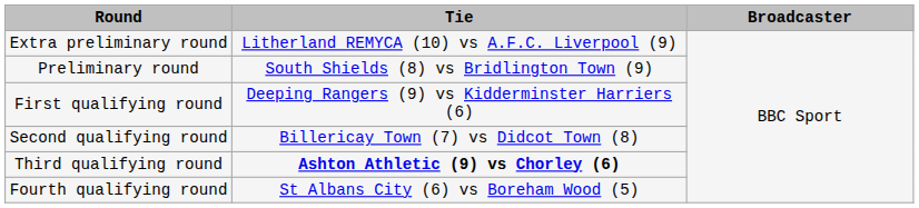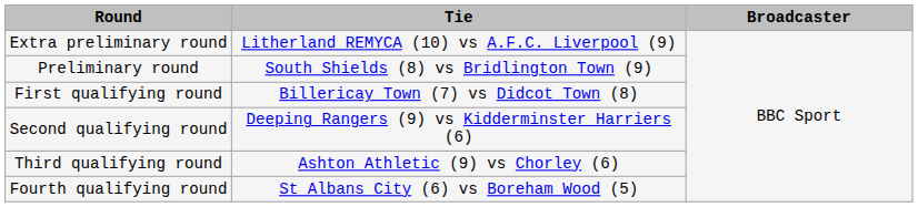First qualifying round | Tie: Deeping Rangers (9) vs Kidderminster Harriers (6) -> Billericay Town (7) vs Didcot Town (8)
Second qualifying round | Tie: Billericay Town (7) vs Didcot Town (8) -> Deeping Rangers (9) vs Kidderminster Harriers (6)
Third qualifying round | Tie: bold -> normal
